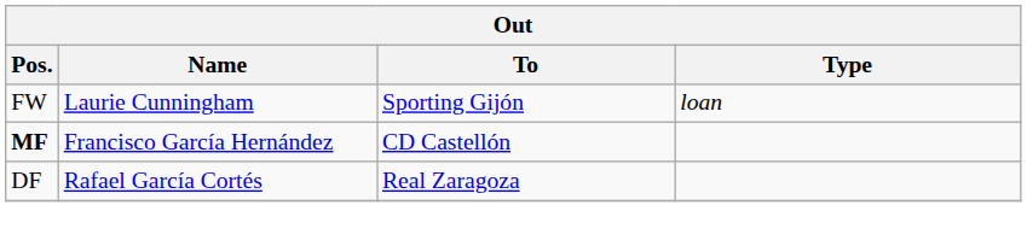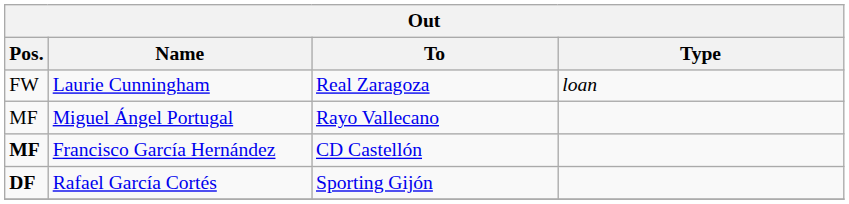Laurie Cunningham | To: Sporting Gijón -> Real Zaragoza
+ row: MF | Miguel Ángel Portugal | Rayo Vallecano
Rafael García Cortés | Pos.: normal -> bold
Rafael García Cortés | To: Real Zaragoza -> Sporting Gijón
